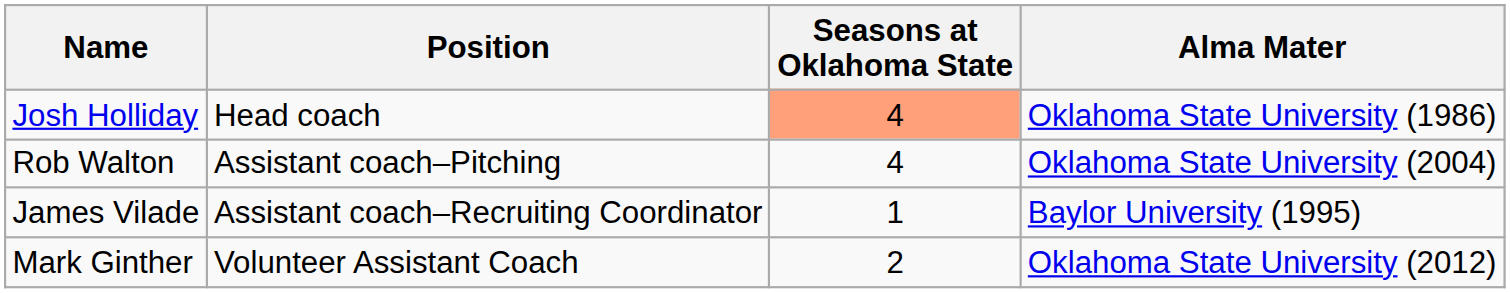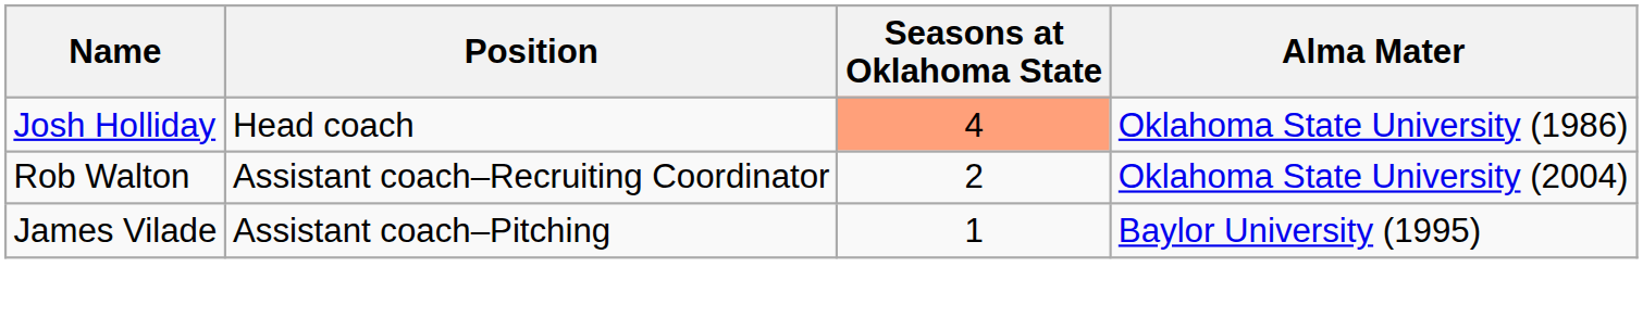Rob Walton | Position: Assistant coach–Pitching -> Assistant coach–Recruiting Coordinator
Rob Walton | Seasons at Oklahoma State: 4 -> 2
James Vilade | Position: Assistant coach–Recruiting Coordinator -> Assistant coach–Pitching
- row: Mark Ginther | Volunteer Assistant Coach | 2 | Oklahoma State University (2012)
